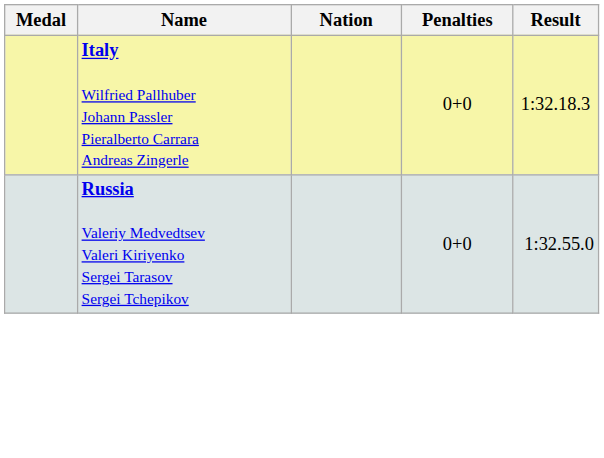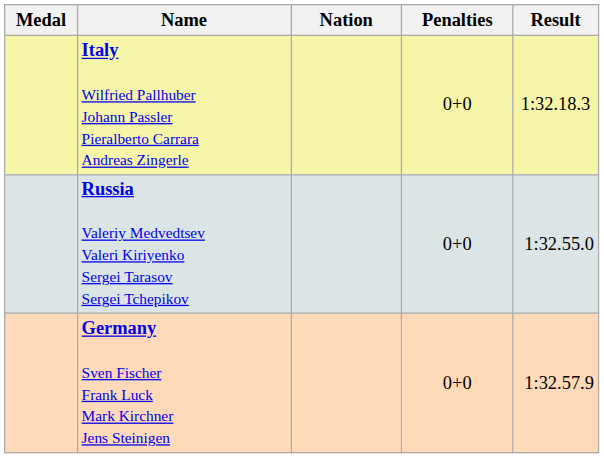+ row: Germany Sven Fischer Frank Luck Mark Kirchner Jens Steinigen | 0+0 | 1:32.57.9
